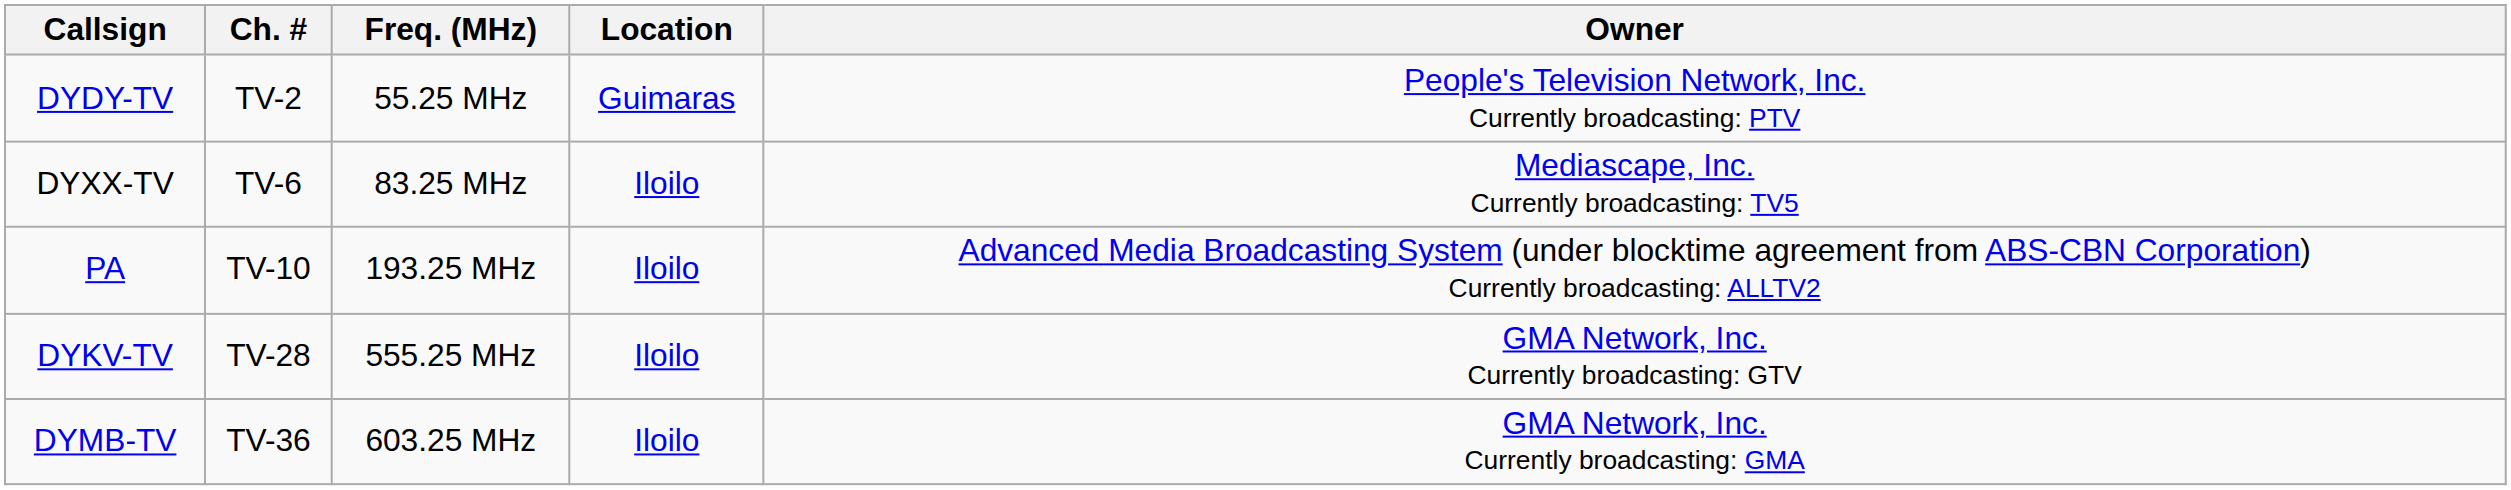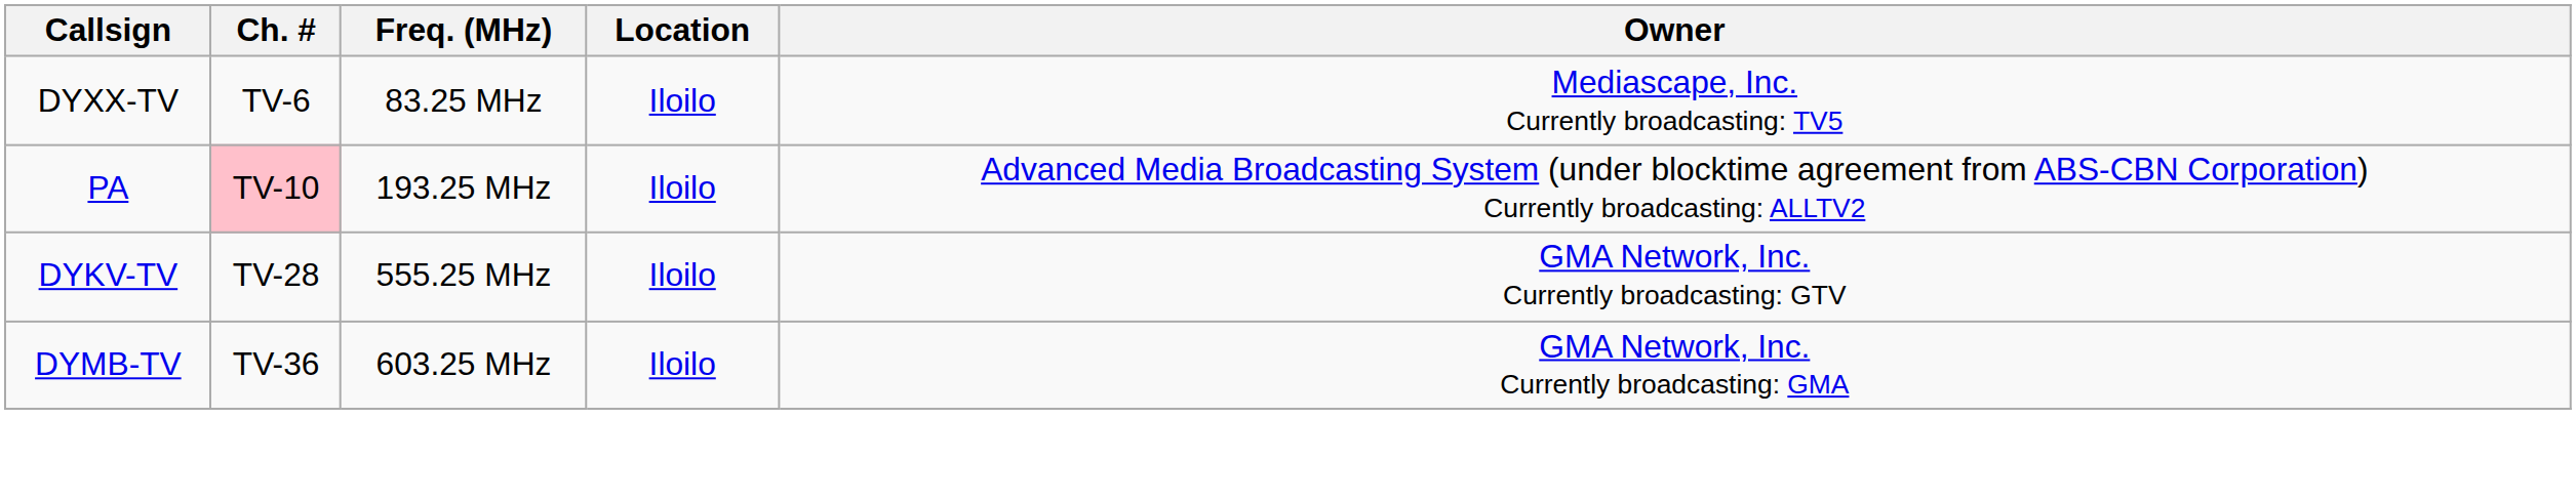- row: DYDY-TV | TV-2 | 55.25 MHz | Guimaras | People's Television Network, Inc. Currently broadcasting: PTV
PA | Ch. #: no background -> pink background
